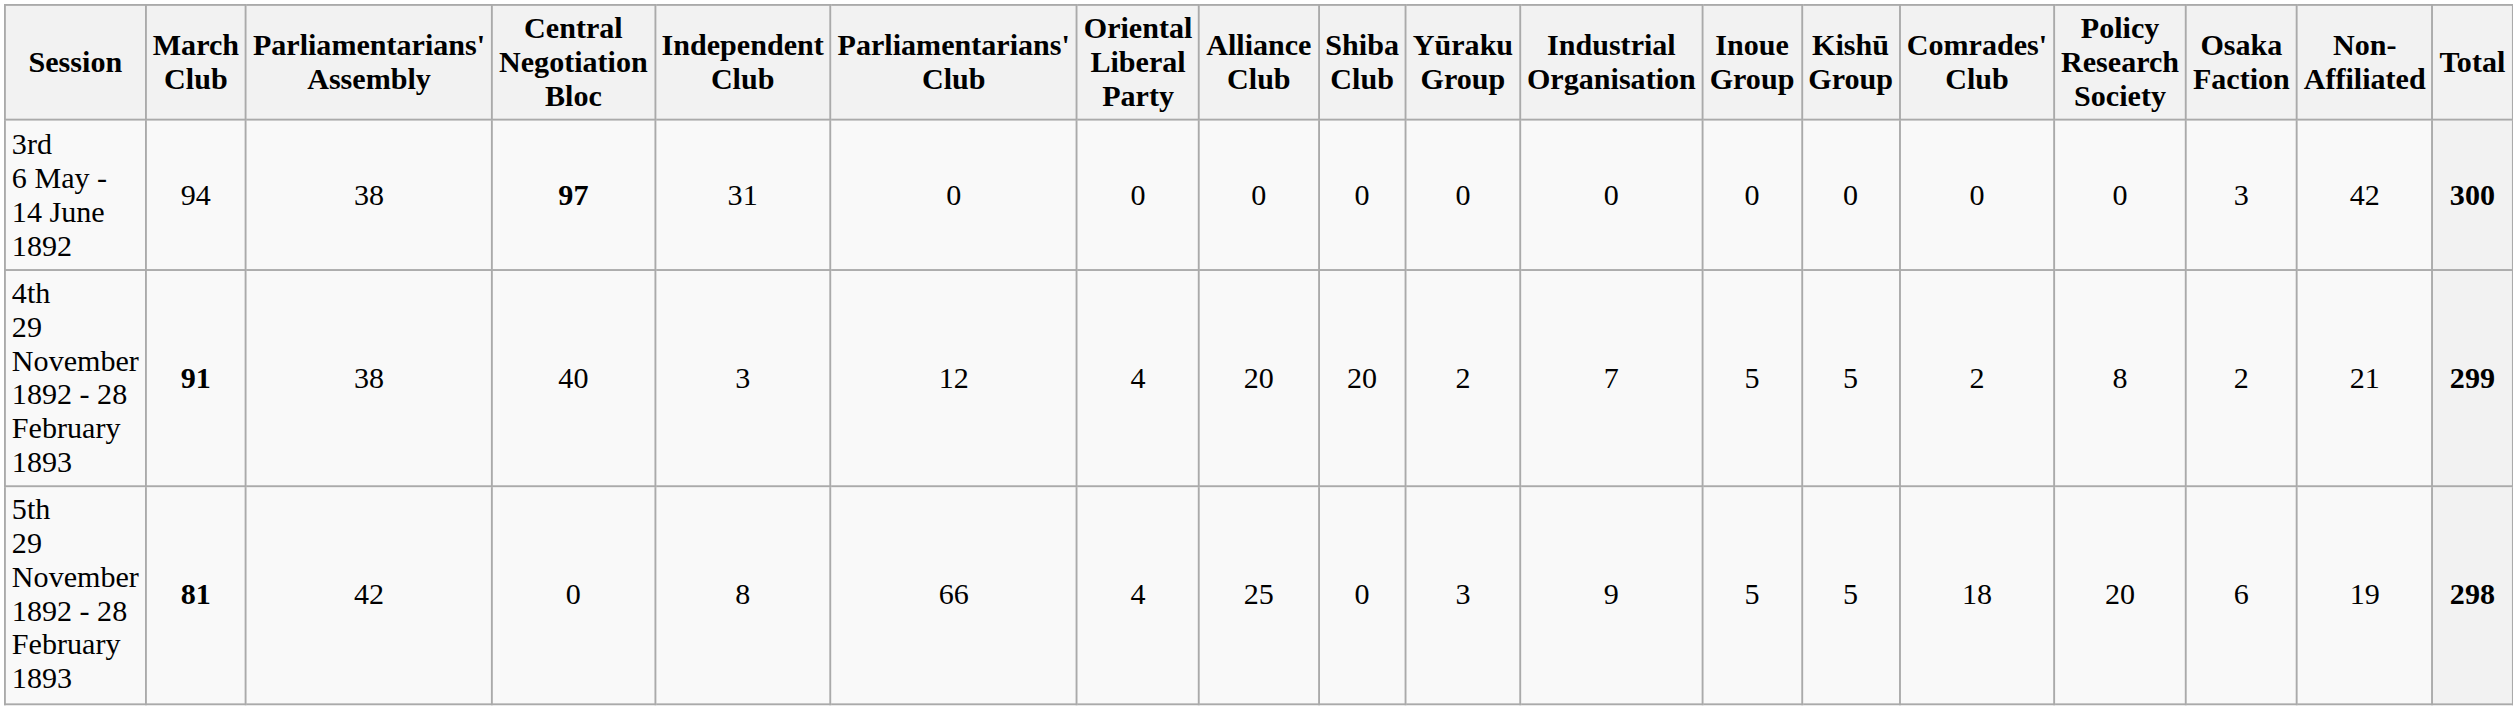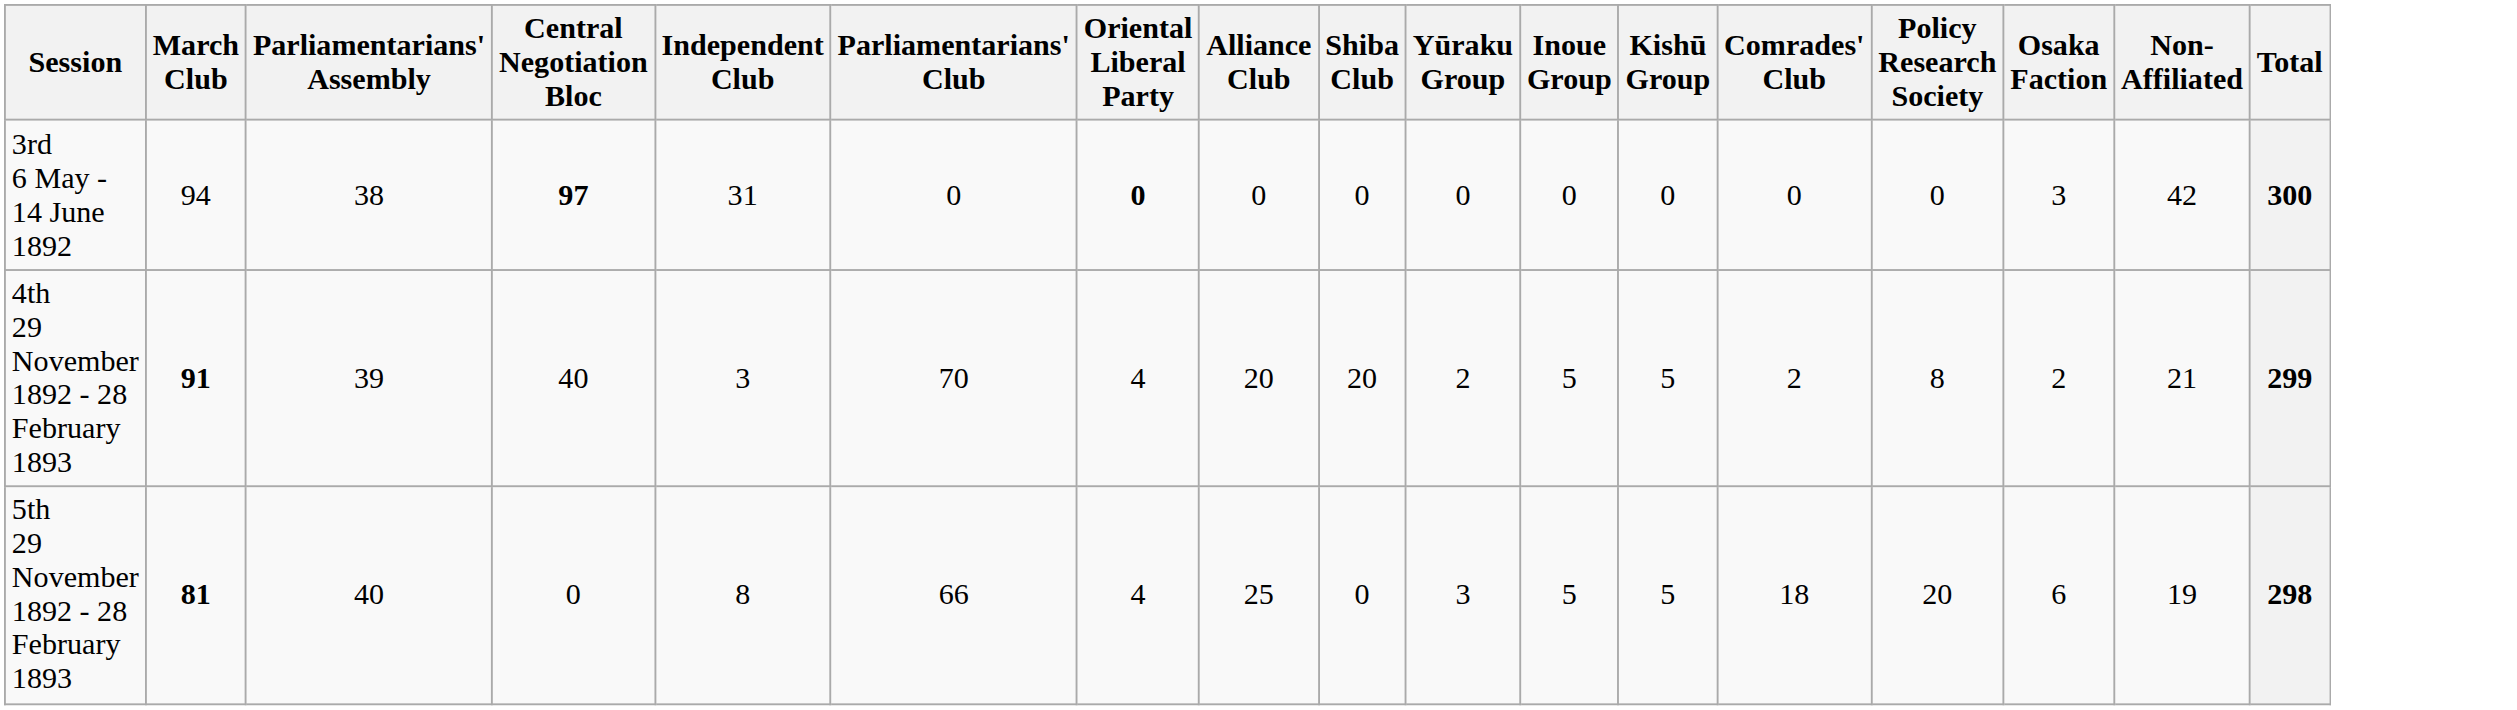- column: Industrial Organisation | 0 | 7 | 9
3rd 6 May - 14 June 1892 | Oriental Liberal Party: normal -> bold
4th 29 November 1892 - 28 February 1893 | Parliamentarians' Assembly: 38 -> 39
4th 29 November 1892 - 28 February 1893 | Parliamentarians' Club: 12 -> 70
5th 29 November 1892 - 28 February 1893 | Parliamentarians' Assembly: 42 -> 40
